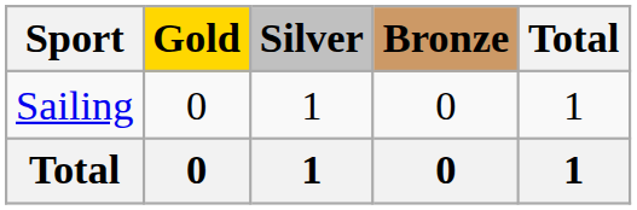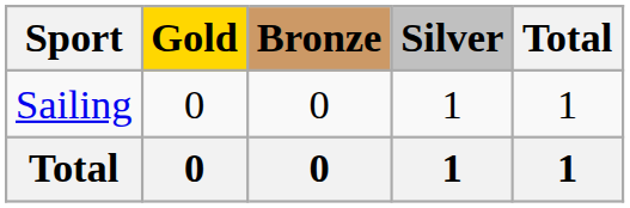columns swapped: Silver <-> Bronze
